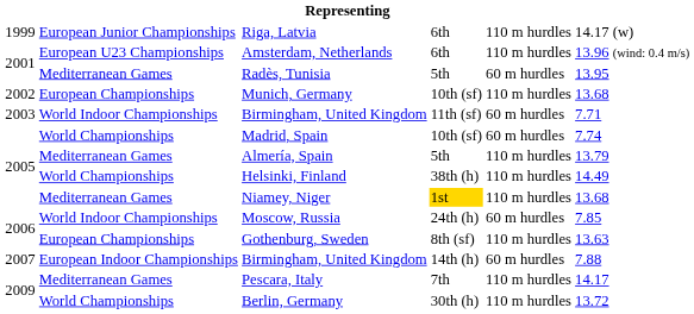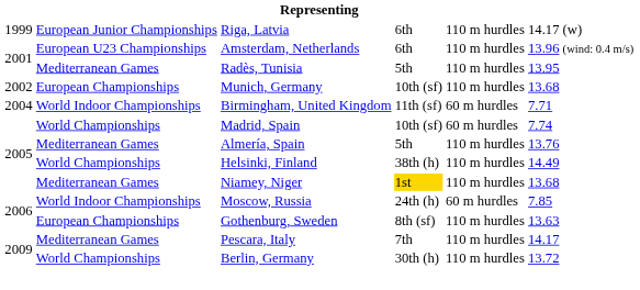Radès, Tunisia | column 5: 60 m hurdles -> 110 m hurdles
Birmingham, United Kingdom / 11th (sf) | column 1: 2003 -> 2004
Almería, Spain | column 6: 13.79 -> 13.76
- row: 2007 | European Indoor Championships | Birmingham, United Kingdom | 14th (h) | 60 m hurdles | 7.88
